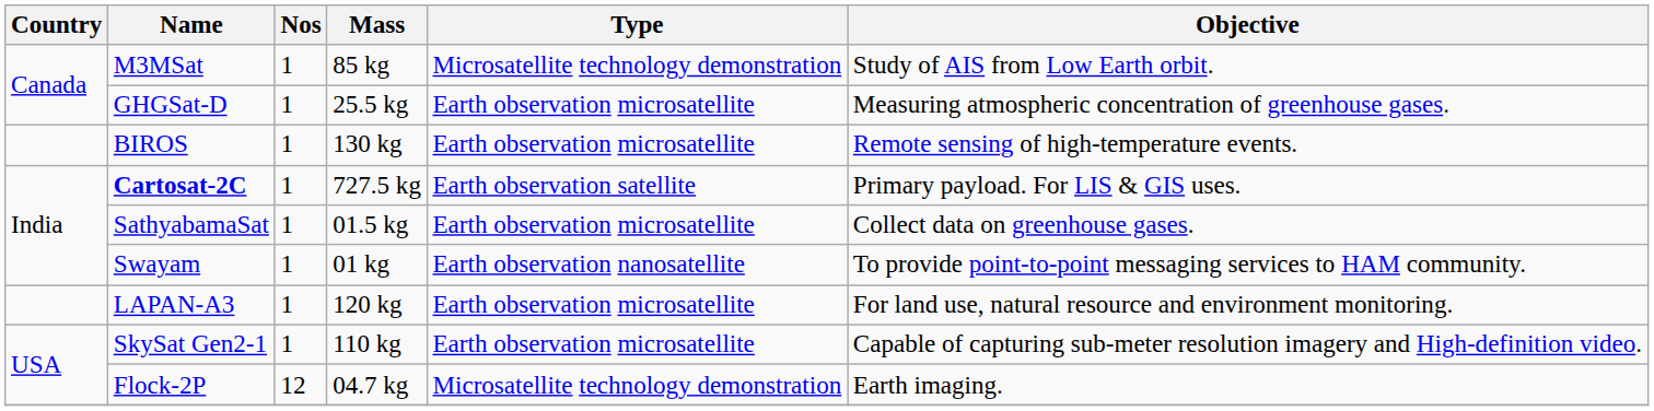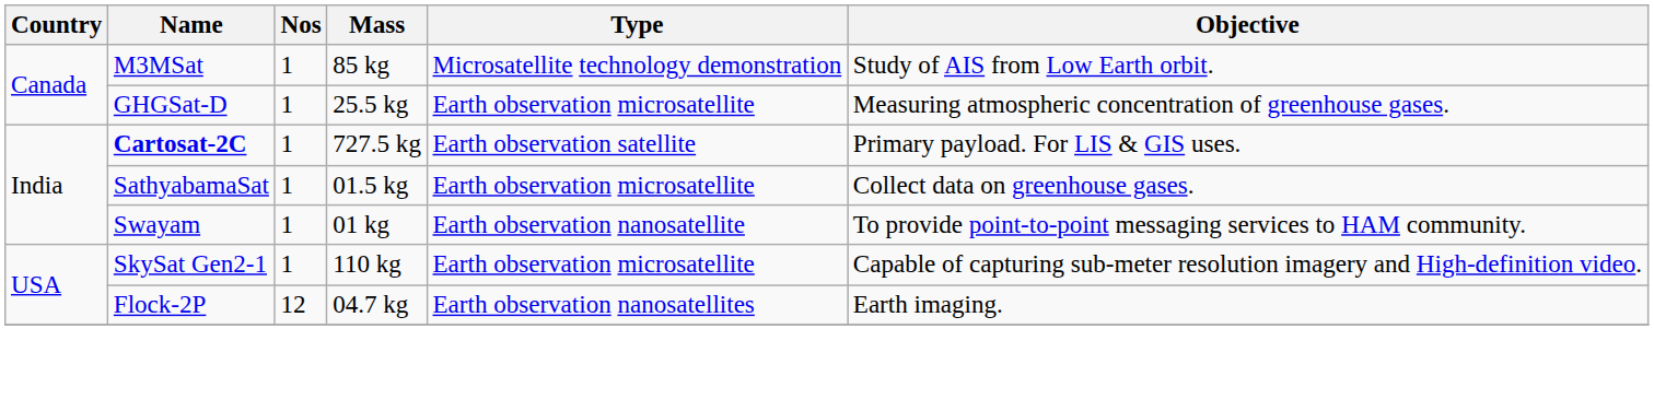- row: BIROS | 1 | 130 kg | Earth observation microsatellite | Remote sensing of high-temperature events.
- row: LAPAN-A3 | 1 | 120 kg | Earth observation microsatellite | For land use, natural resource and environment monitoring.
Flock-2P | Type: Microsatellite technology demonstration -> Earth observation nanosatellites
